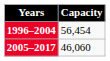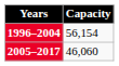1996–2004 | Capacity: 56,454 -> 56,154
